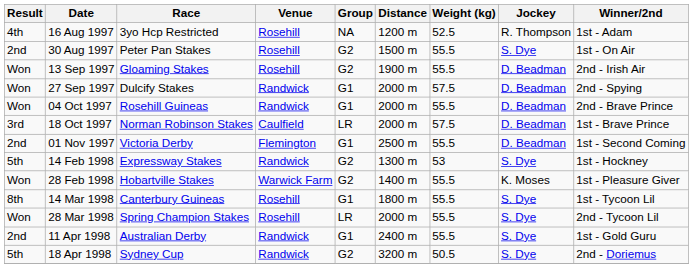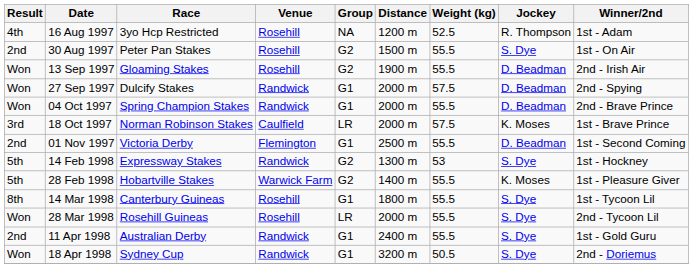04 Oct 1997 | Race: Rosehill Guineas -> Spring Champion Stakes
18 Oct 1997 | Jockey: D. Beadman -> K. Moses
28 Feb 1998 | Result: Won -> 5th
28 Mar 1998 | Race: Spring Champion Stakes -> Rosehill Guineas
18 Apr 1998 | Result: 5th -> Won
18 Apr 1998 | Group: G2 -> G1
